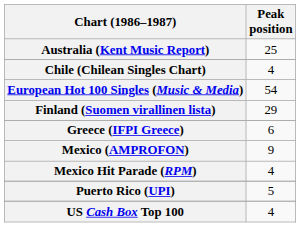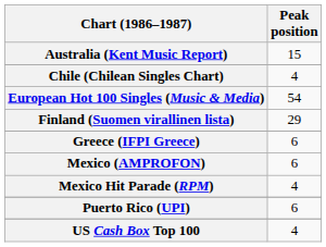Australia (Kent Music Report) | Peak position: 25 -> 15
Mexico (AMPROFON) | Peak position: 9 -> 6
Puerto Rico (UPI) | Peak position: 5 -> 6
